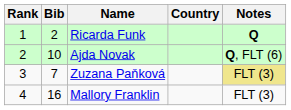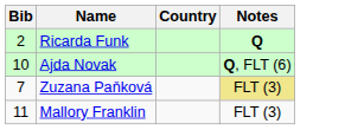- column: Rank | 1 | 2 | 3 | 4
Mallory Franklin | Bib: 16 -> 11
